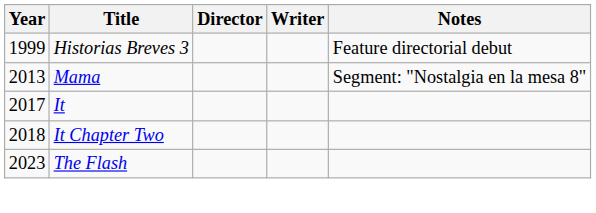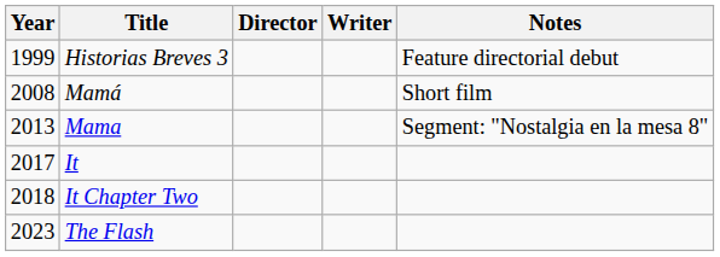+ row: 2008 | Mamá | Short film
